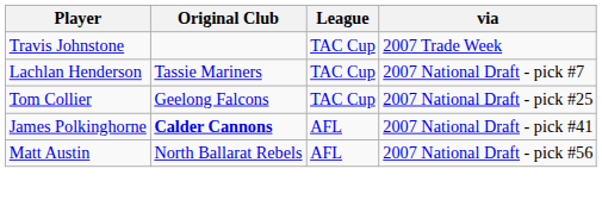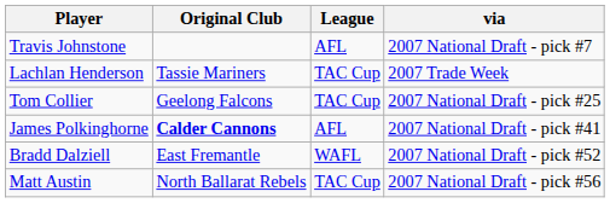Travis Johnstone | League: TAC Cup -> AFL
Travis Johnstone | via: 2007 Trade Week -> 2007 National Draft - pick #7
Lachlan Henderson | via: 2007 National Draft - pick #7 -> 2007 Trade Week
+ row: Bradd Dalziell | East Fremantle | WAFL | 2007 National Draft - pick #52
Matt Austin | League: AFL -> TAC Cup
